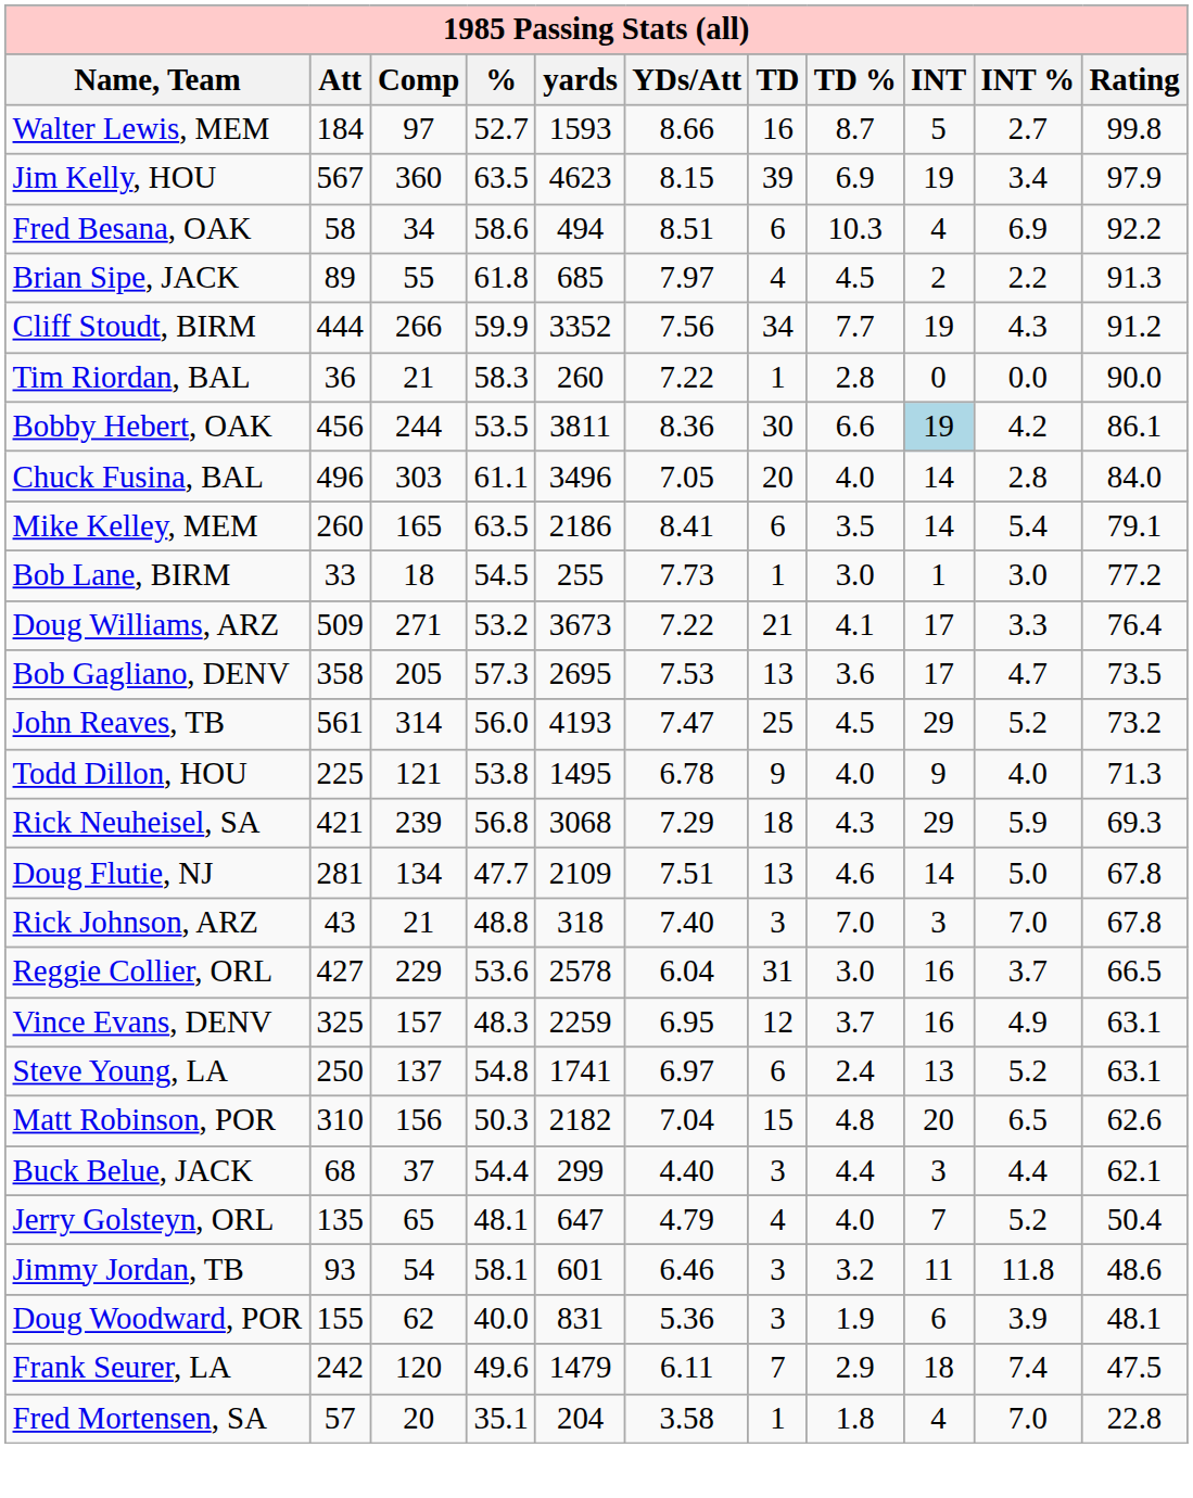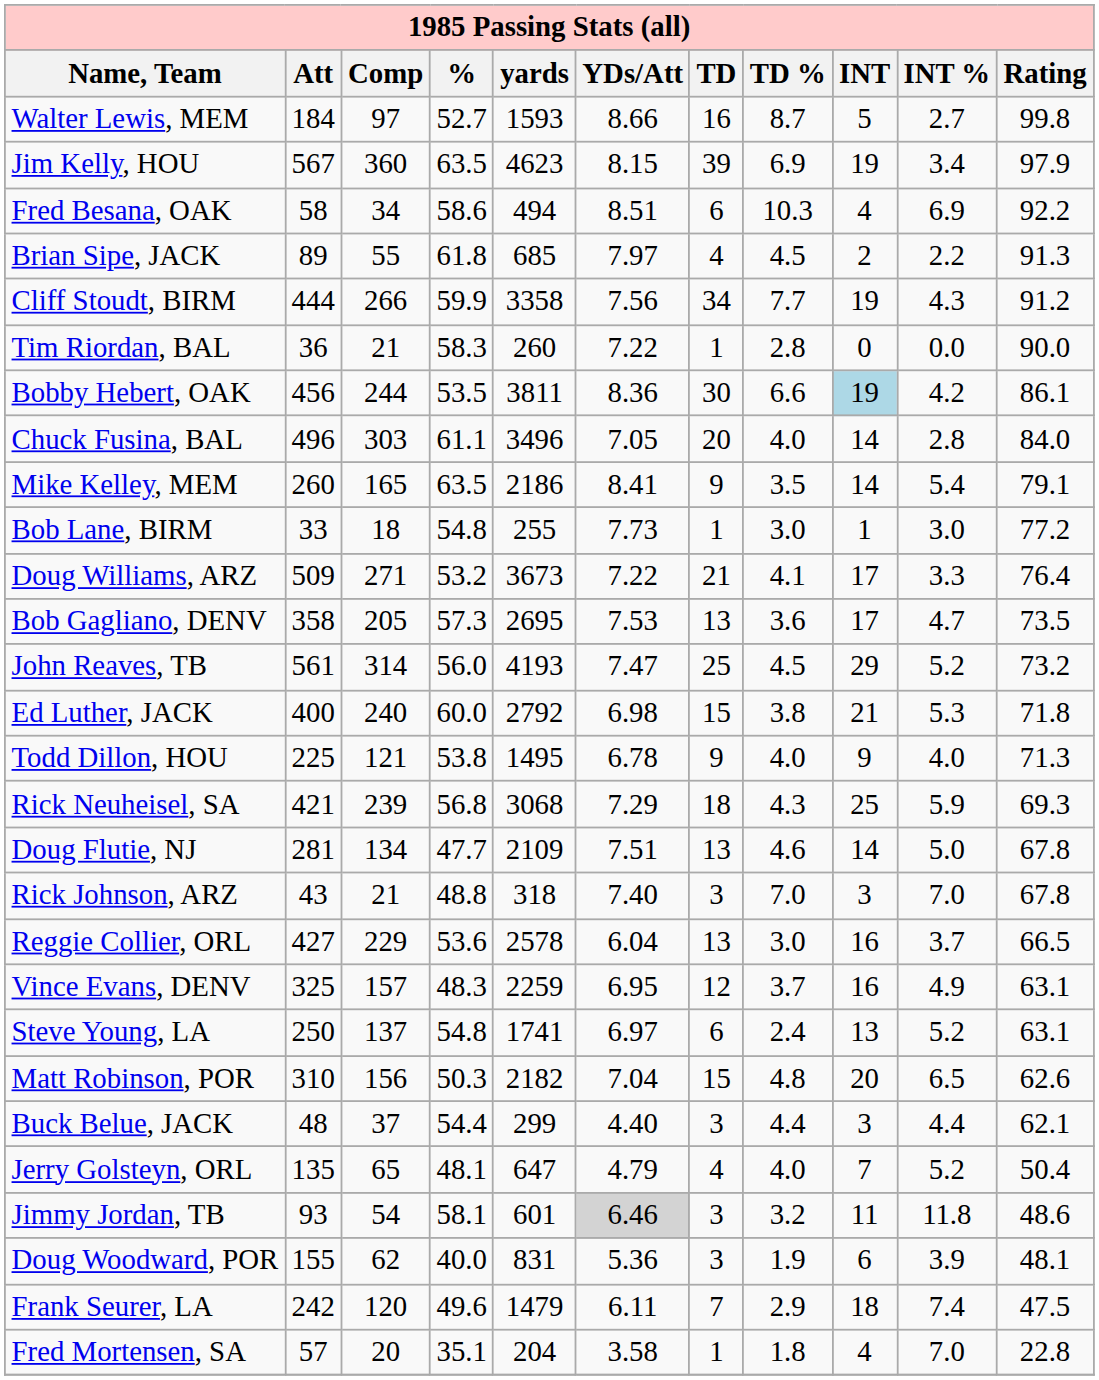Cliff Stoudt, BIRM | yards: 3352 -> 3358
Mike Kelley, MEM | TD: 6 -> 9
Bob Lane, BIRM | %: 54.5 -> 54.8
+ row: Ed Luther, JACK | 400 | 240 | 60.0 | 2792 | 6.98 | 15 | 3.8 | 21 | 5.3 | 71.8
Rick Neuheisel, SA | INT: 29 -> 25
Reggie Collier, ORL | TD: 31 -> 13
Buck Belue, JACK | Att: 68 -> 48
Jimmy Jordan, TB | YDs/Att: no background -> lightgrey background
